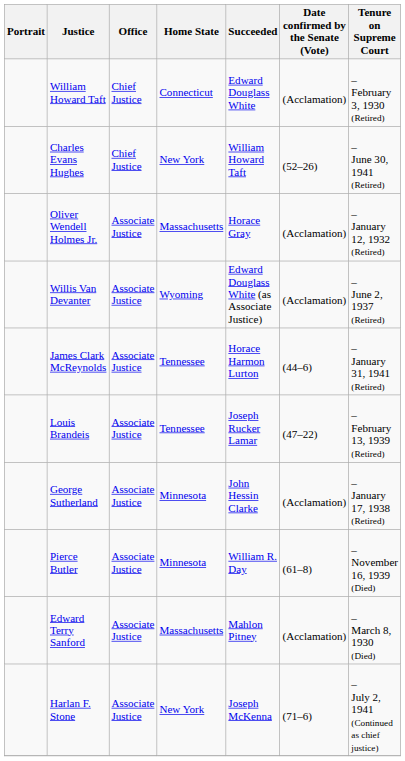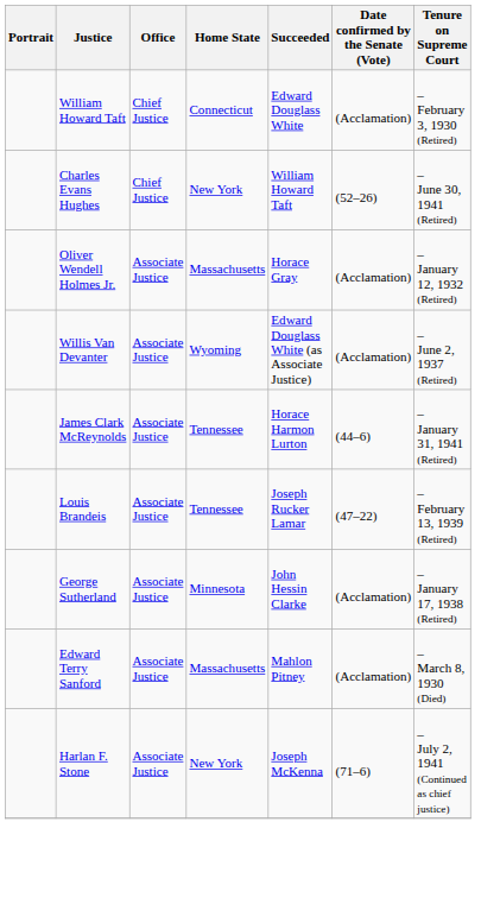- row: Pierce Butler | Associate Justice | Minnesota | William R. Day | (61–8) | – November 16, 1939 (Died)
